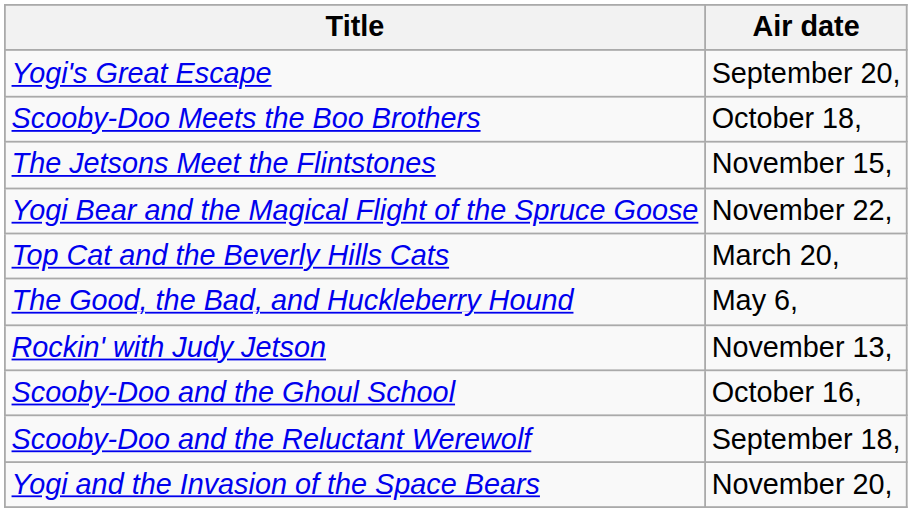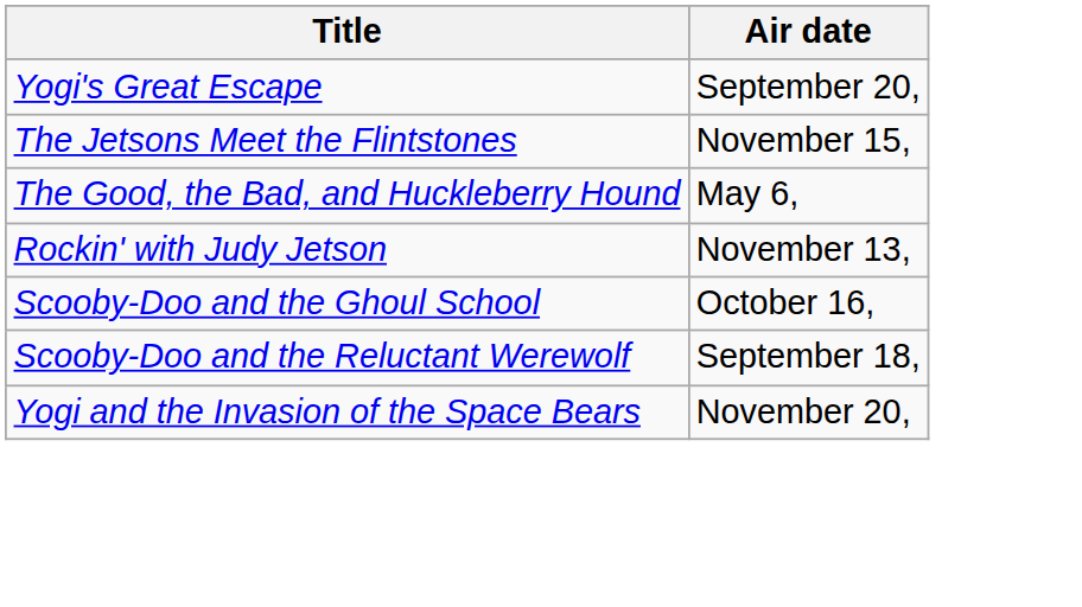- row: Scooby-Doo Meets the Boo Brothers | October 18,
- row: Yogi Bear and the Magical Flight of the Spruce Goose | November 22,
- row: Top Cat and the Beverly Hills Cats | March 20,
